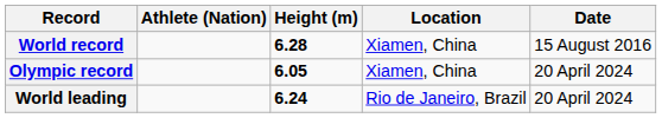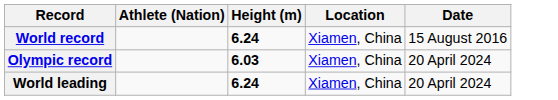World record | Height (m): 6.28 -> 6.24
Olympic record | Height (m): 6.05 -> 6.03
World leading | Location: Rio de Janeiro, Brazil -> Xiamen, China
